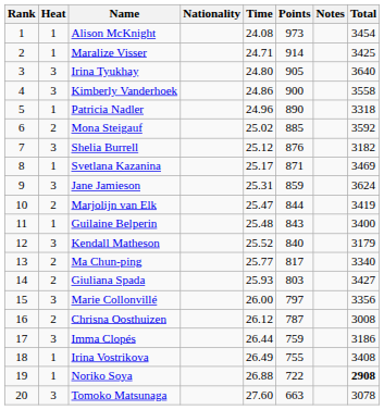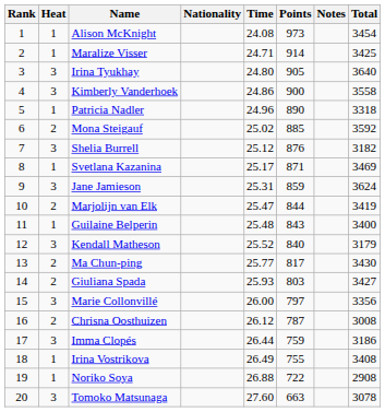Ma Chun-ping | Total: 3340 -> 3430
Noriko Soya | Total: bold -> normal
